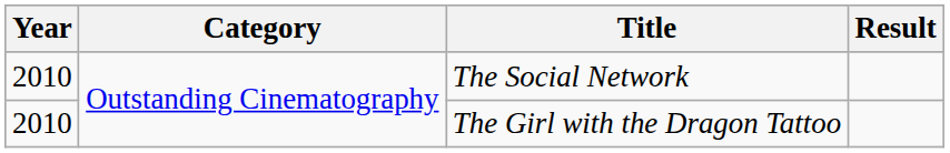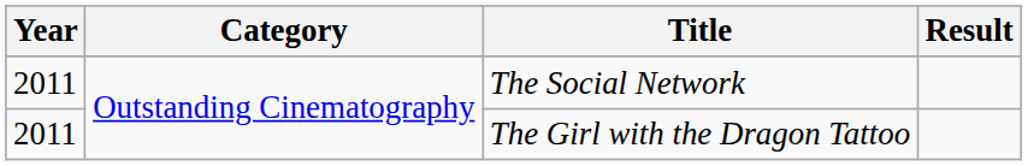The Social Network | Year: 2010 -> 2011
The Girl with the Dragon Tattoo | Year: 2010 -> 2011
